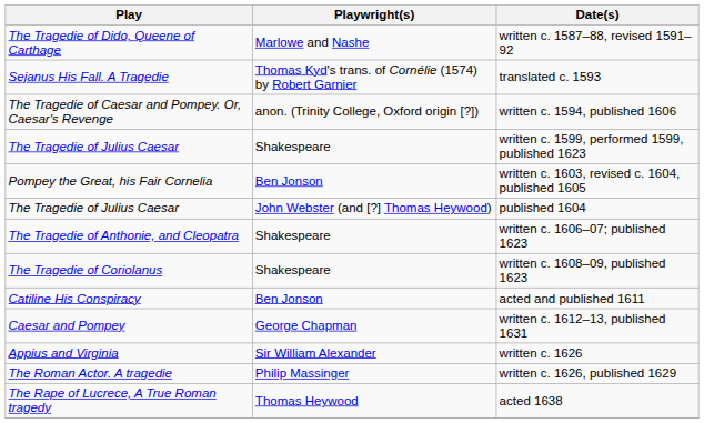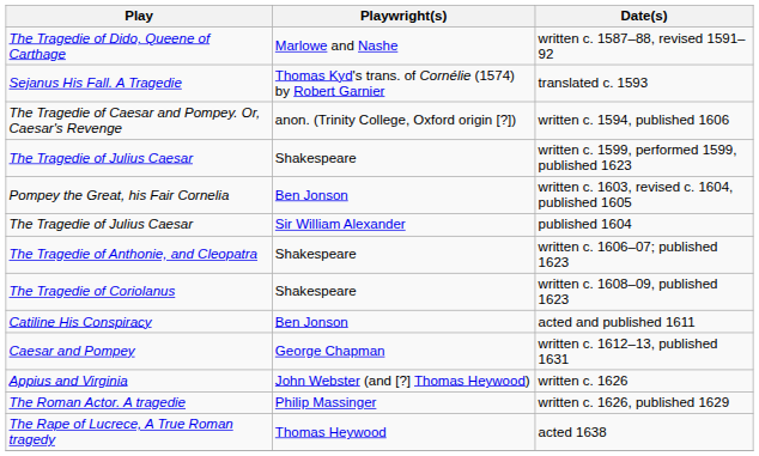published 1604 | Playwright(s): John Webster (and [?] Thomas Heywood) -> Sir William Alexander
written c. 1626 | Playwright(s): Sir William Alexander -> John Webster (and [?] Thomas Heywood)
